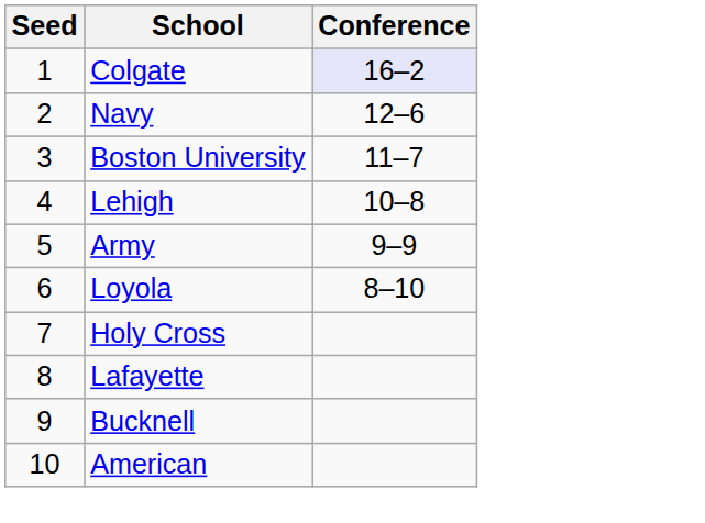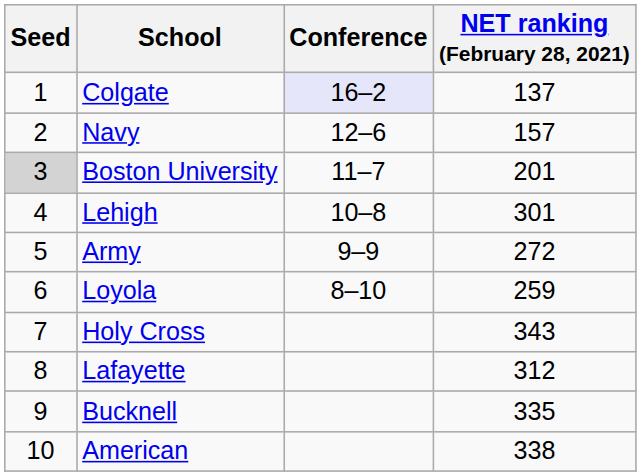+ column: NET ranking (February 28, 2021) | 137 | 157 | 201 | 301 | 272 | 259 | 343 | 312 | 335 | 338
Boston University | Seed: no background -> lightgrey background
